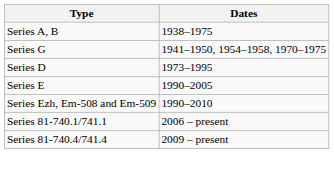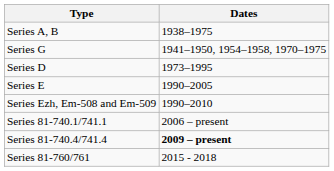Series 81-740.4/741.4 | Dates: normal -> bold
+ row: Series 81-760/761 | 2015 - 2018
